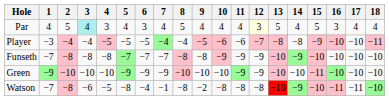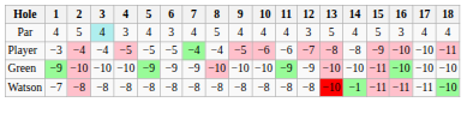Par | 12: lightyellow background -> no background
- row: Funseth | −7 | −8 | −8 | −8 | −7 | −7 | −7 | −8 | −8 | −9 | −9 | −9 | −10 | −9 | −10 | −10 | −10 | −10
Watson | 3: −6 -> −8
Watson | 4: −5 -> −8
Watson | 6: −4 -> −8
Watson | 7: −1 -> −8
Watson | 9: −2 -> −8
Watson | 14: −9 -> −1
Watson | 15: −10 -> −11
